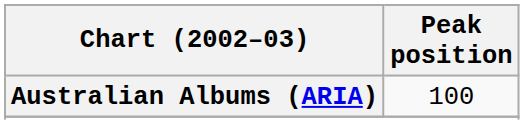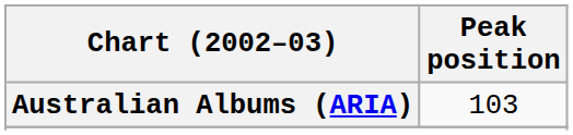Australian Albums (ARIA) | Peak position: 100 -> 103
